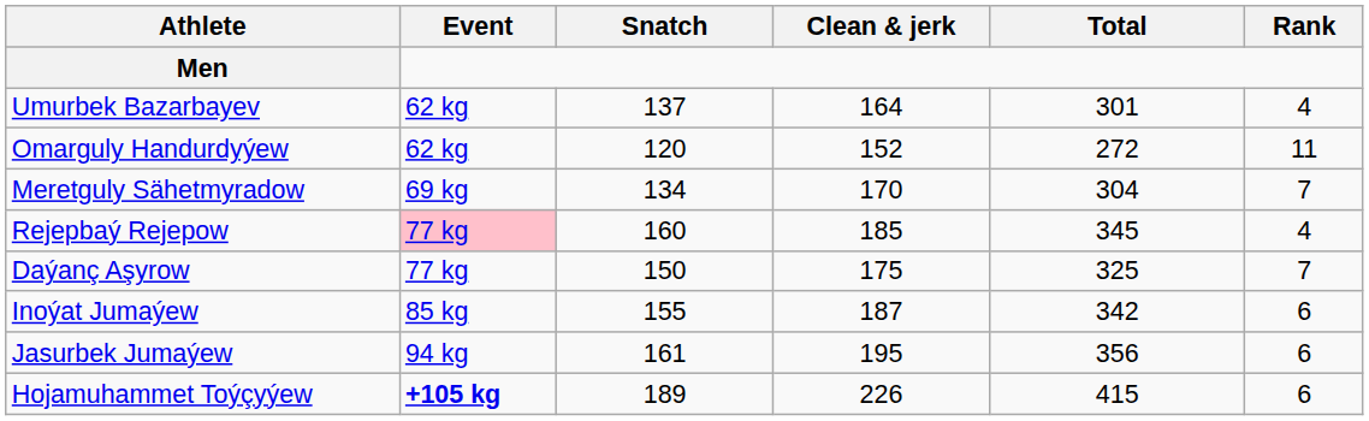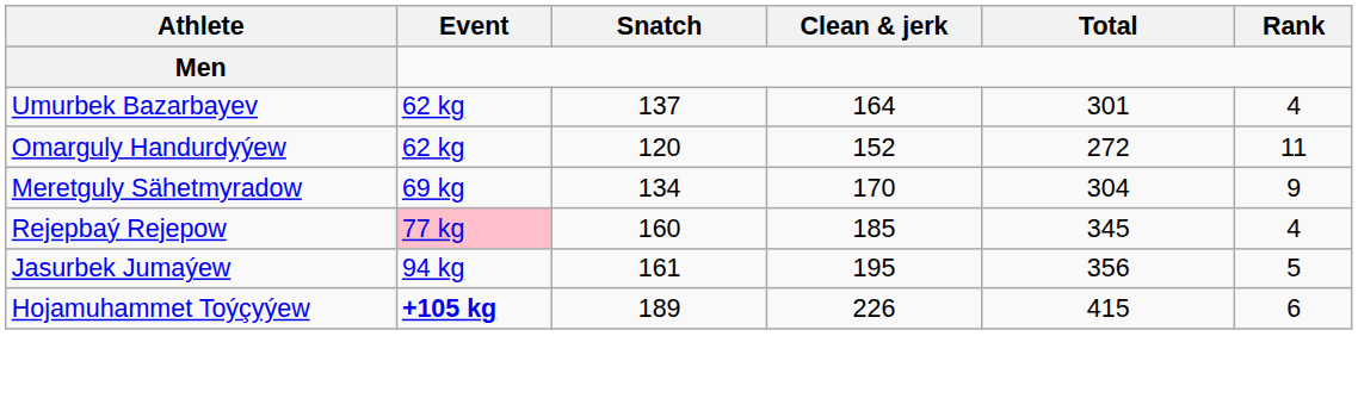Meretguly Sähetmyradow | Rank: 7 -> 9
- row: Daýanç Aşyrow | 77 kg | 150 | 175 | 325 | 7
- row: Inoýat Jumaýew | 85 kg | 155 | 187 | 342 | 6
Jasurbek Jumaýew | Rank: 6 -> 5
